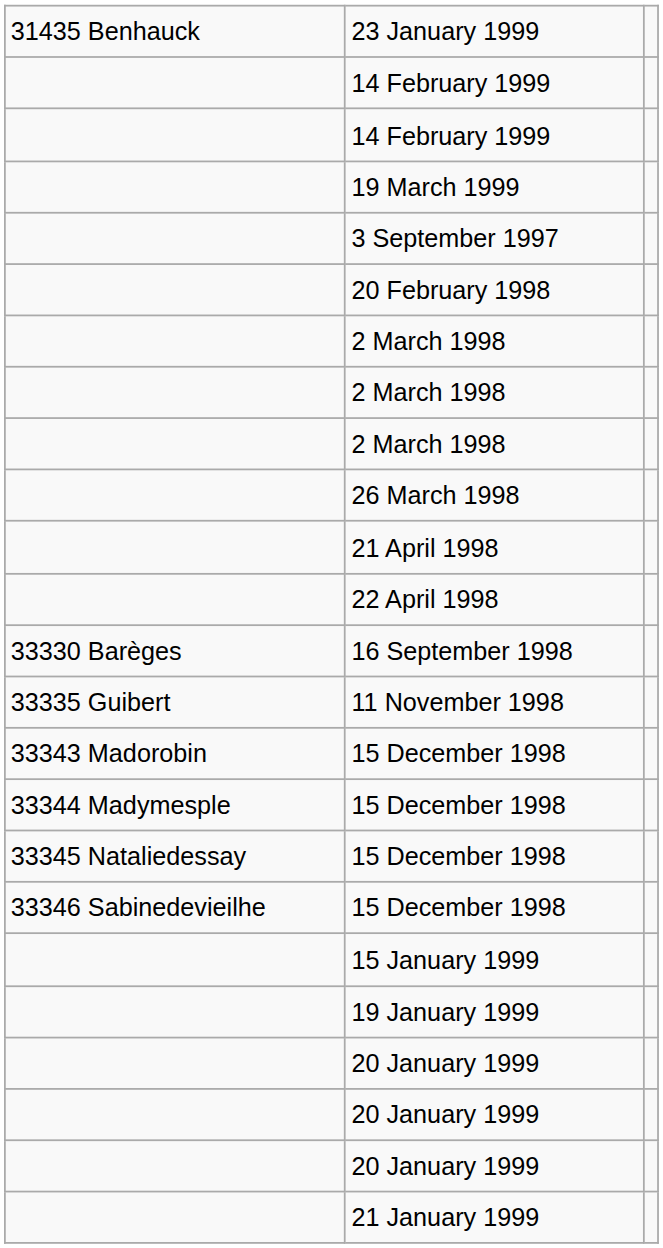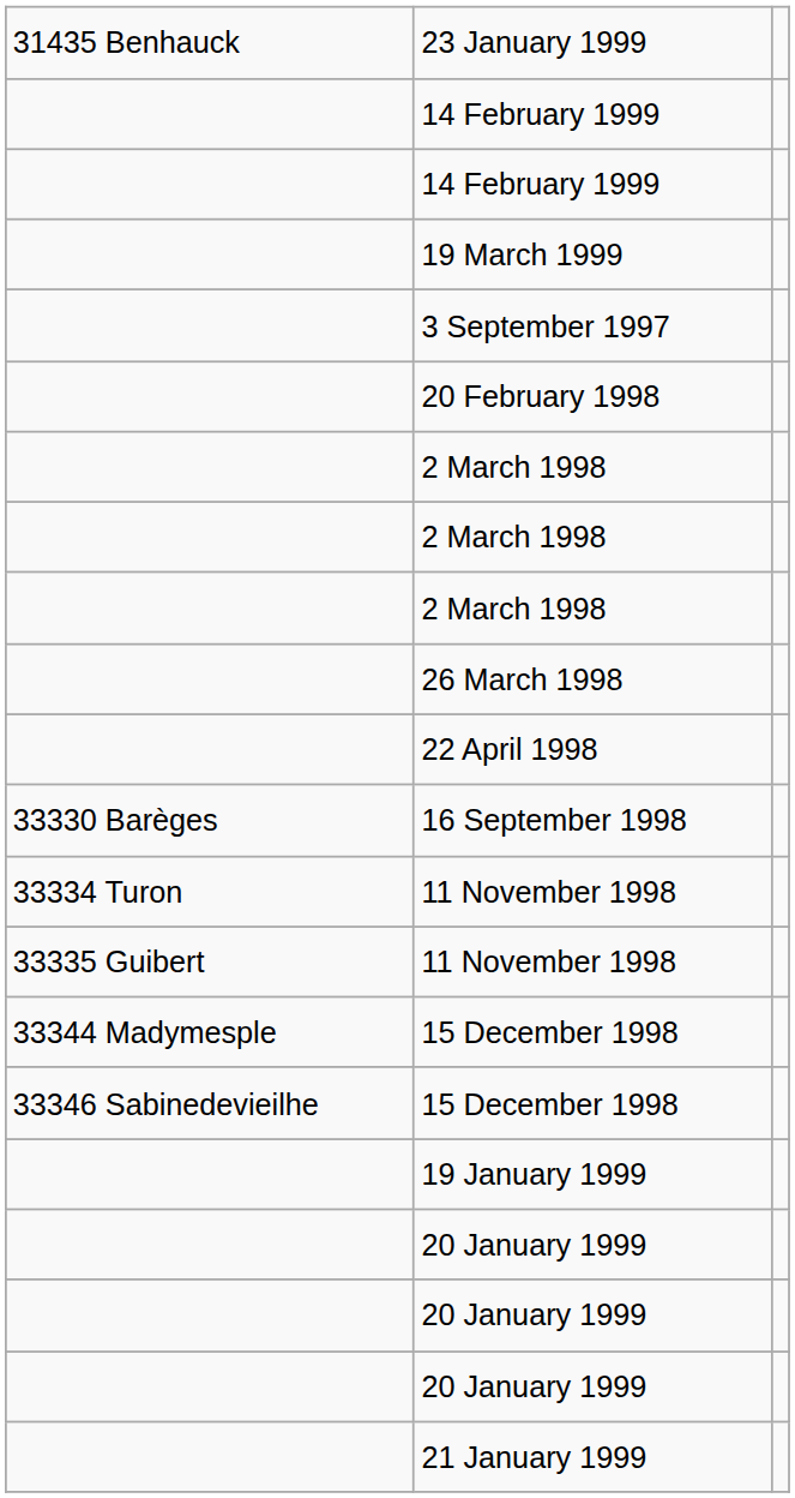- row: 21 April 1998
+ row: 33334 Turon | 11 November 1998
- row: 33343 Madorobin | 15 December 1998
- row: 33345 Nataliedessay | 15 December 1998
- row: 15 January 1999
